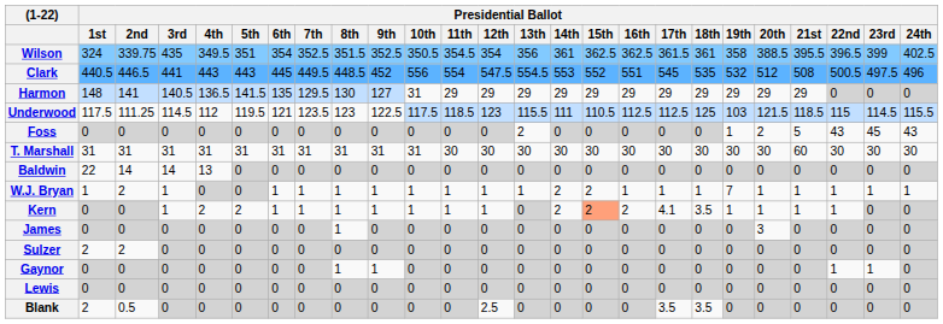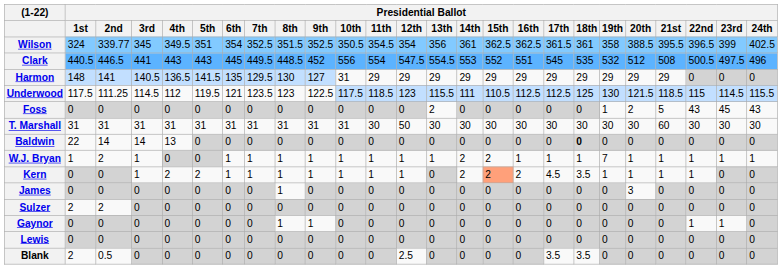Wilson | Presidential Ballot / 2nd: 339.75 -> 339.77
Wilson | Presidential Ballot / 3rd: 435 -> 345
Underwood | Presidential Ballot / 19th: 103 -> 130
T. Marshall | Presidential Ballot / 12th: 30 -> 50
Baldwin | Presidential Ballot / 18th: normal -> bold
Kern | Presidential Ballot / 17th: 4.1 -> 4.5
